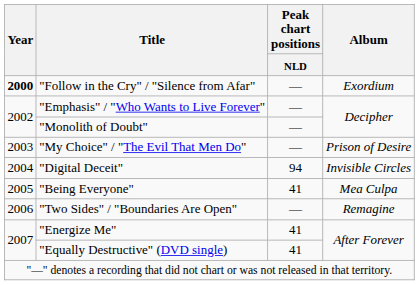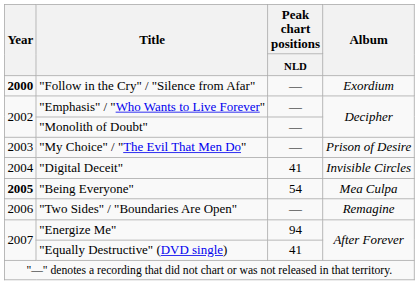"Digital Deceit" | Peak chart positions / NLD: 94 -> 41
"Being Everyone" | Year: normal -> bold
"Being Everyone" | Peak chart positions / NLD: 41 -> 54
"Energize Me" | Peak chart positions / NLD: 41 -> 94
